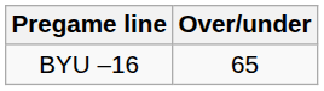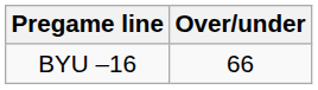BYU –16 | Over/under: 65 -> 66
